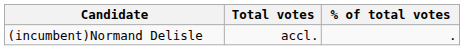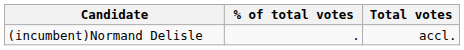columns swapped: Total votes <-> % of total votes
